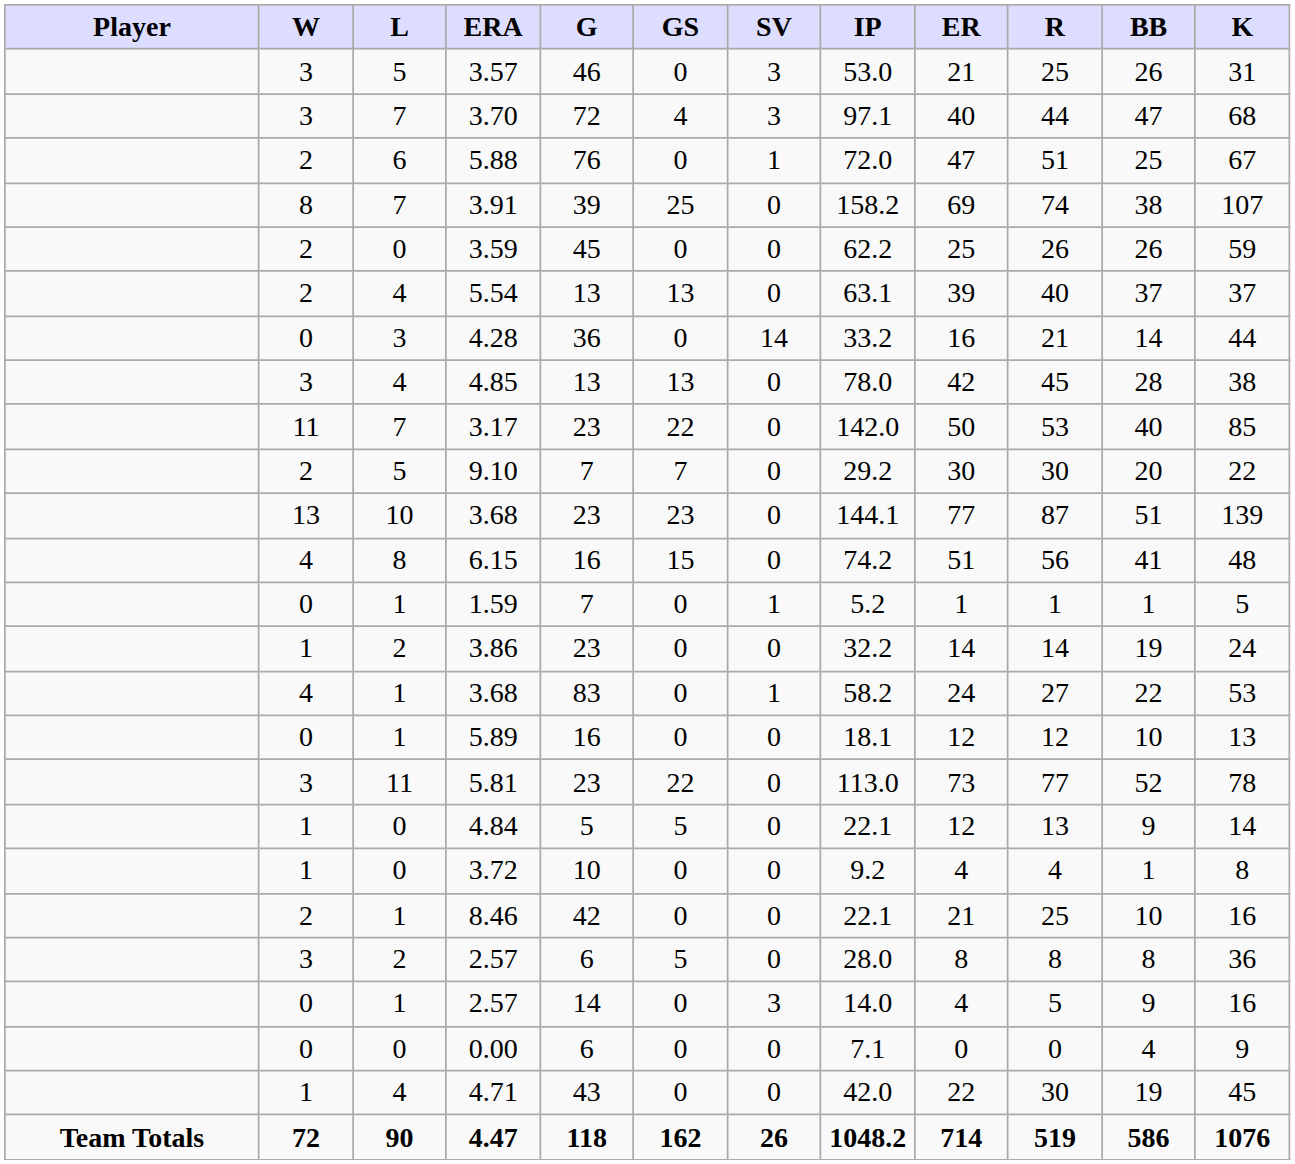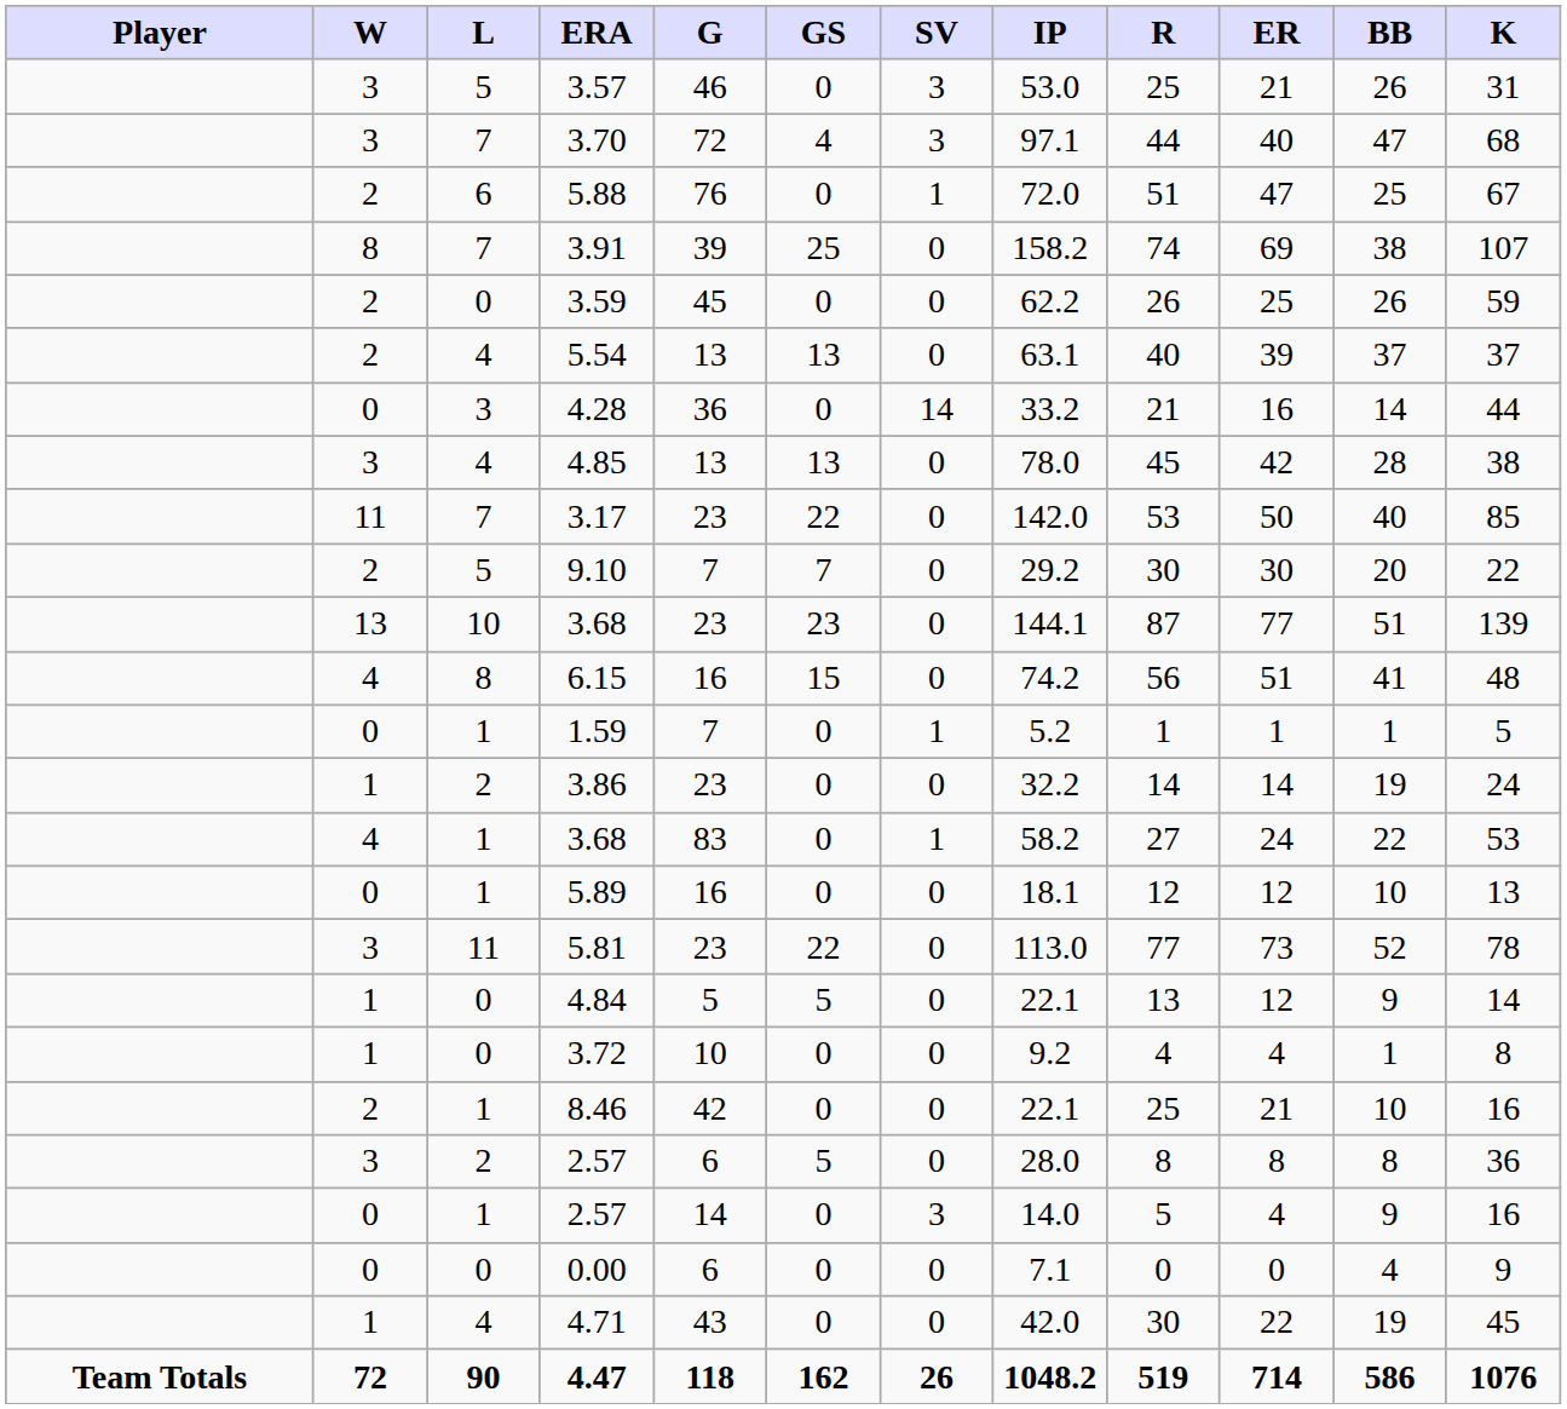columns swapped: R <-> ER
